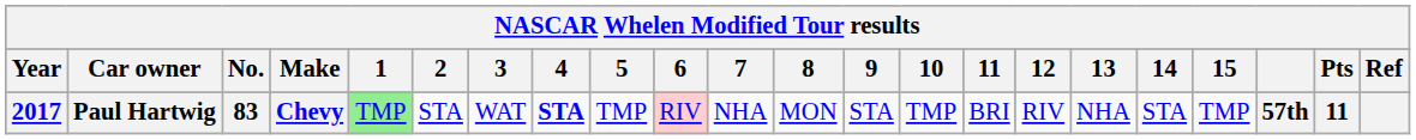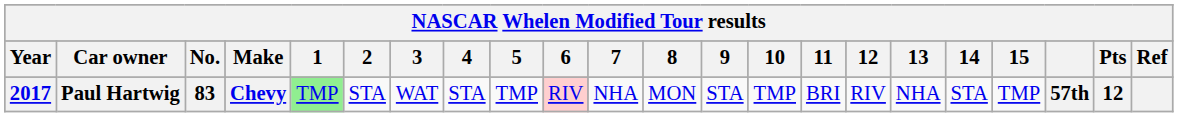Paul Hartwig | 4: bold -> normal
Paul Hartwig | Pts: 11 -> 12
